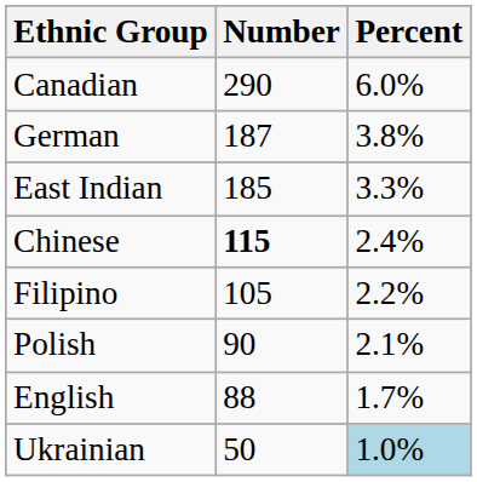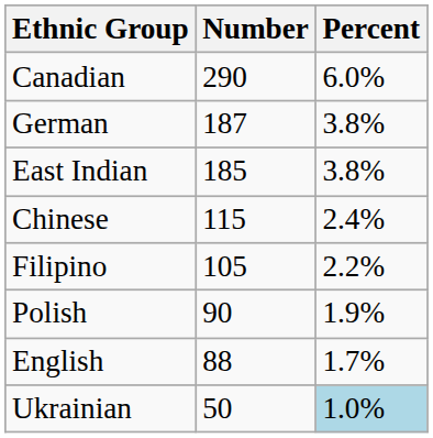East Indian | Percent: 3.3% -> 3.8%
Chinese | Number: bold -> normal
Polish | Percent: 2.1% -> 1.9%
